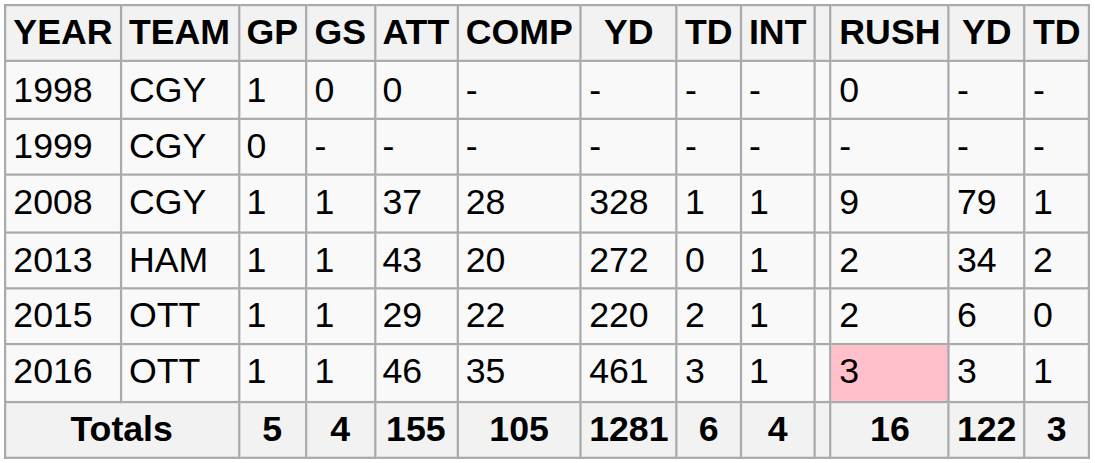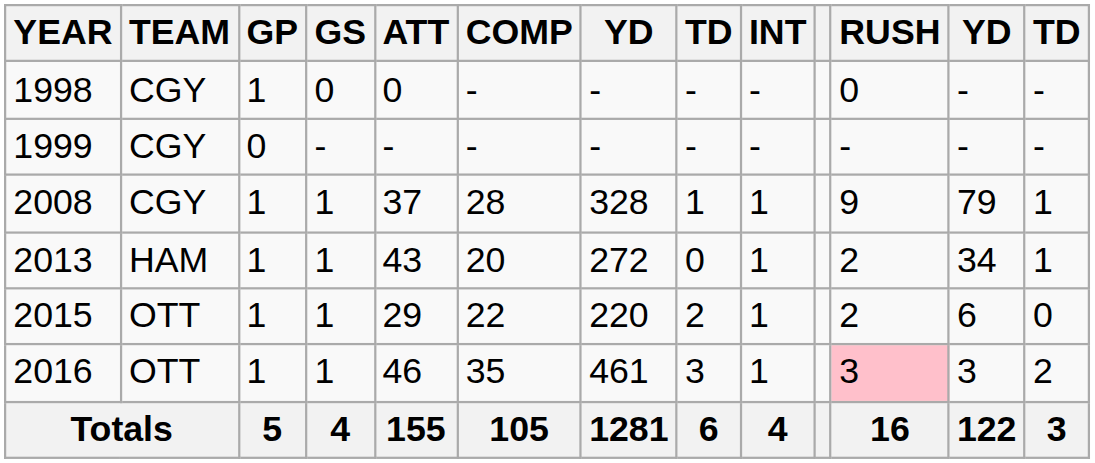2013 | column 13: 2 -> 1
2016 | column 13: 1 -> 2
